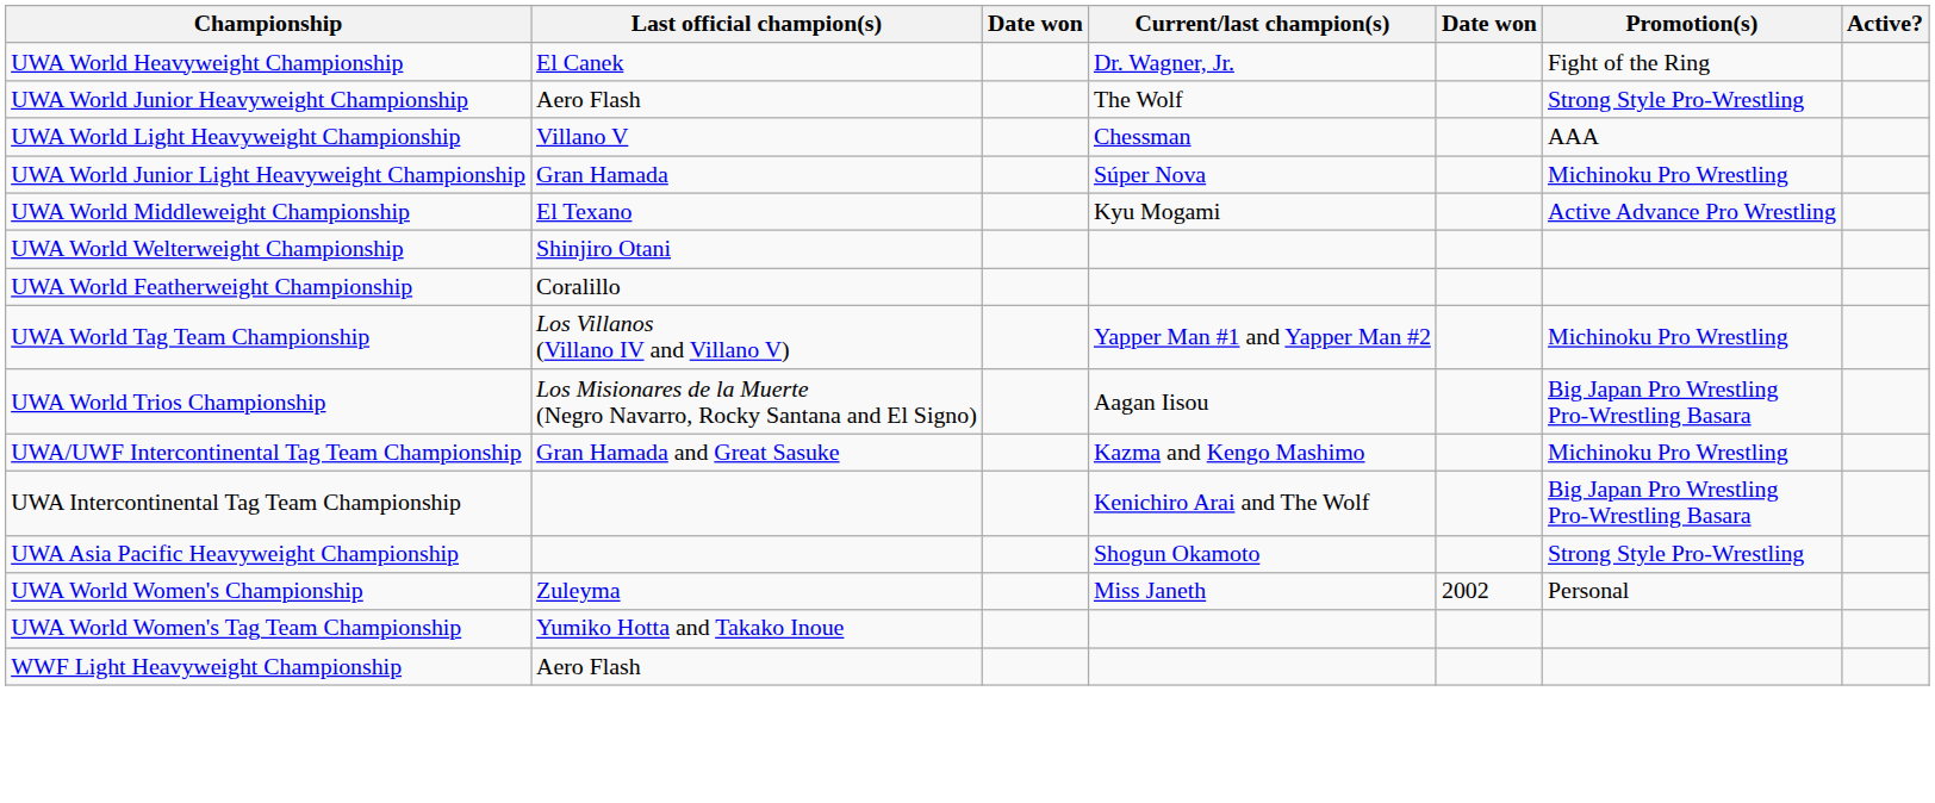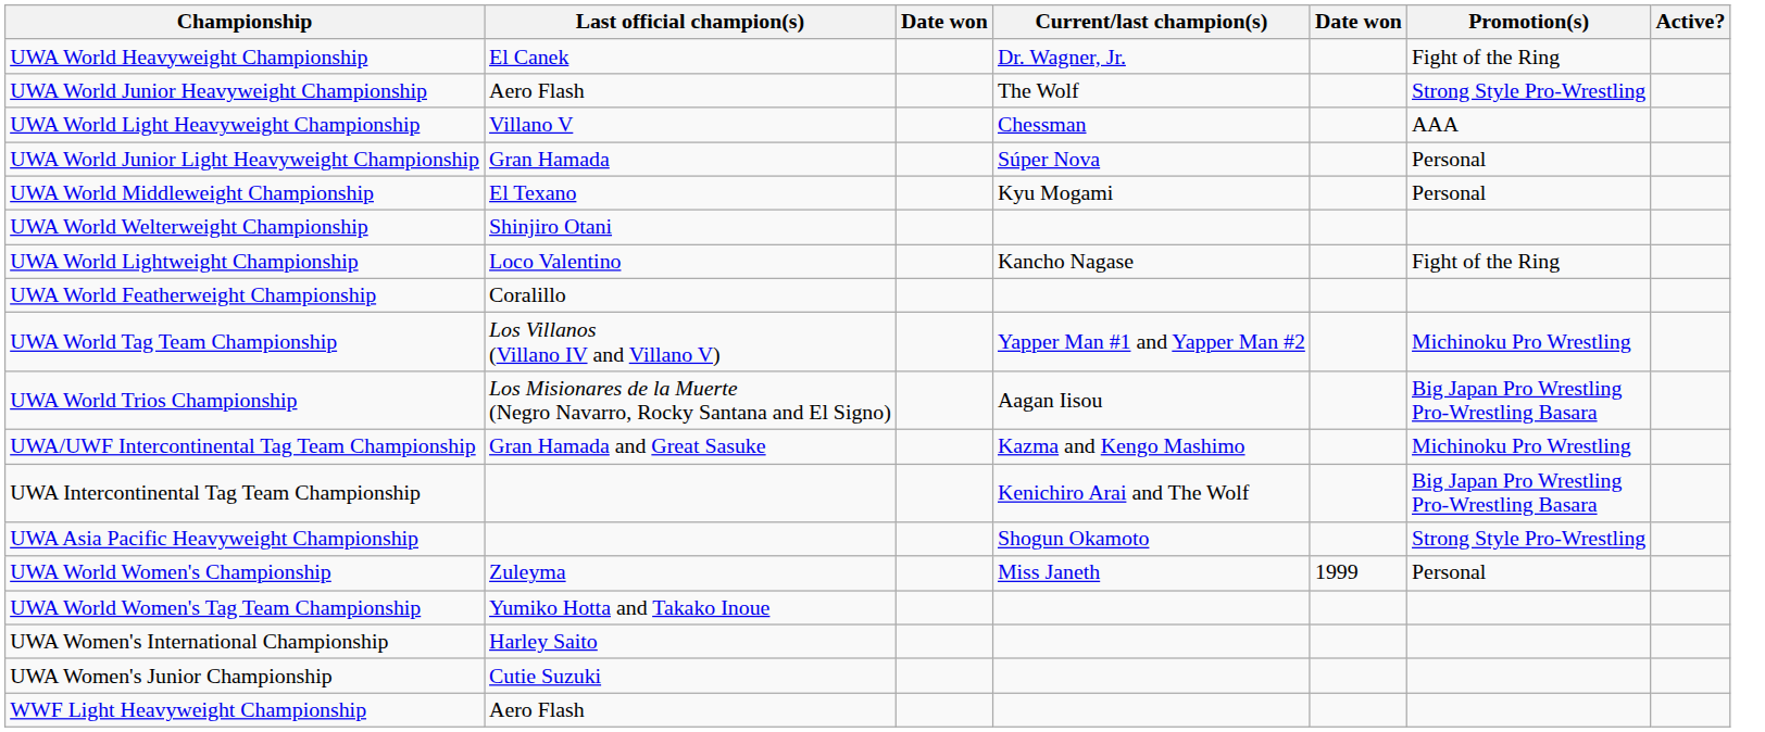UWA World Junior Light Heavyweight Championship | Promotion(s): Michinoku Pro Wrestling -> Personal
UWA World Middleweight Championship | Promotion(s): Active Advance Pro Wrestling -> Personal
+ row: UWA World Lightweight Championship | Loco Valentino | Kancho Nagase | Fight of the Ring
UWA World Women's Championship | column 5: 2002 -> 1999
+ row: UWA Women's International Championship | Harley Saito
+ row: UWA Women's Junior Championship | Cutie Suzuki
